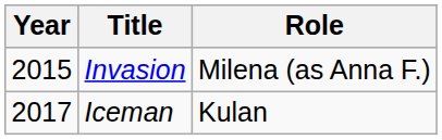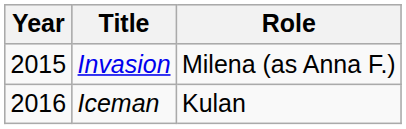Iceman | Year: 2017 -> 2016
